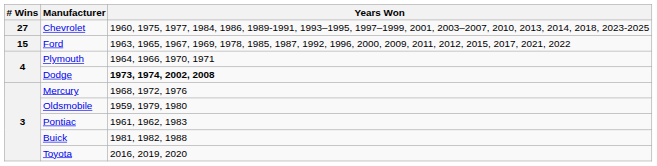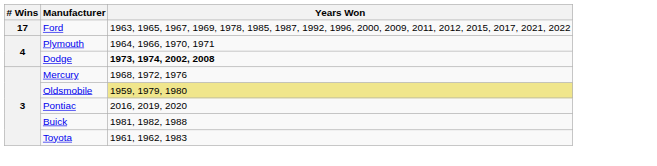- row: 27 | Chevrolet | 1960, 1975, 1977, 1984, 1986, 1989-1991, 1993–1995, 1997–1999, 2001, 2003–2007, 2010, 2013, 2014, 2018, 2023-2025
Ford | # Wins: 15 -> 17
Oldsmobile | Years Won: no background -> khaki background
Pontiac | Years Won: 1961, 1962, 1983 -> 2016, 2019, 2020
Toyota | Years Won: 2016, 2019, 2020 -> 1961, 1962, 1983
